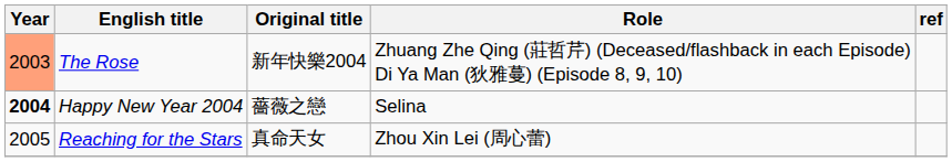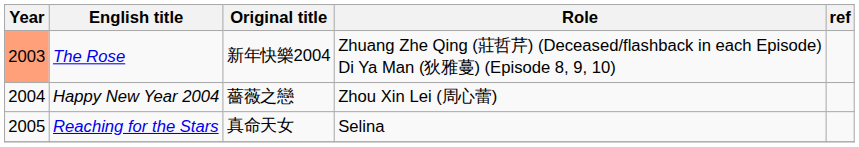Happy New Year 2004 | Year: bold -> normal
Happy New Year 2004 | Role: Selina -> Zhou Xin Lei (周心蕾)
Reaching for the Stars | Role: Zhou Xin Lei (周心蕾) -> Selina
